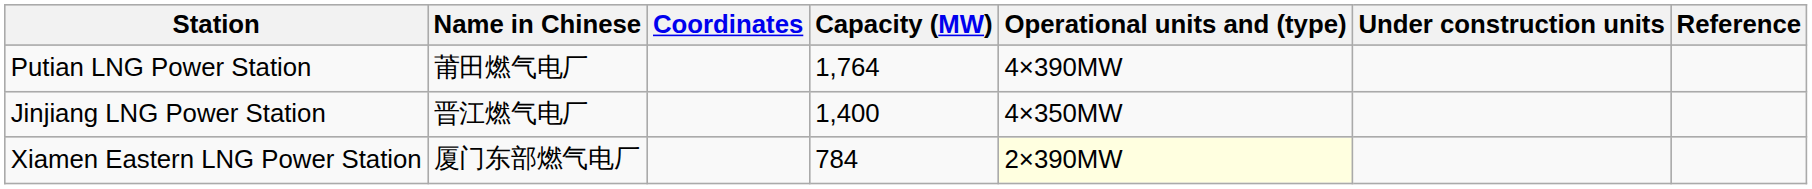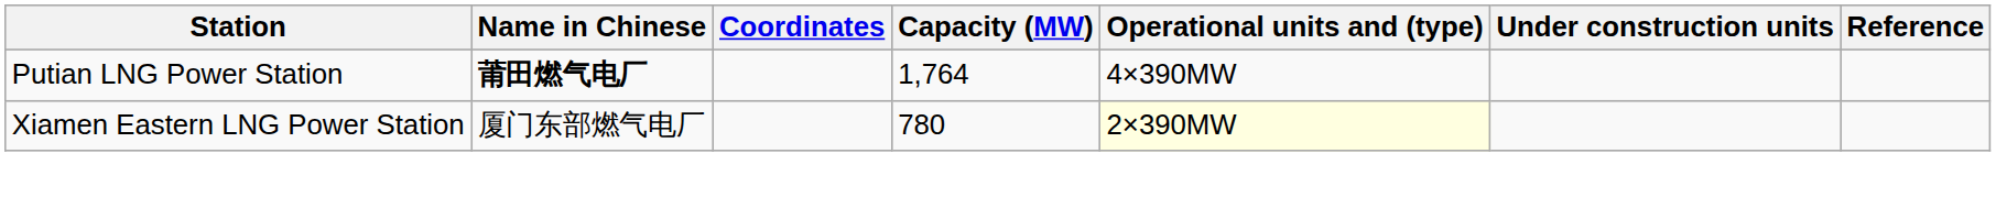Putian LNG Power Station | Name in Chinese: normal -> bold
- row: Jinjiang LNG Power Station | 晋江燃气电厂 | 1,400 | 4×350MW
Xiamen Eastern LNG Power Station | Capacity (MW): 784 -> 780
